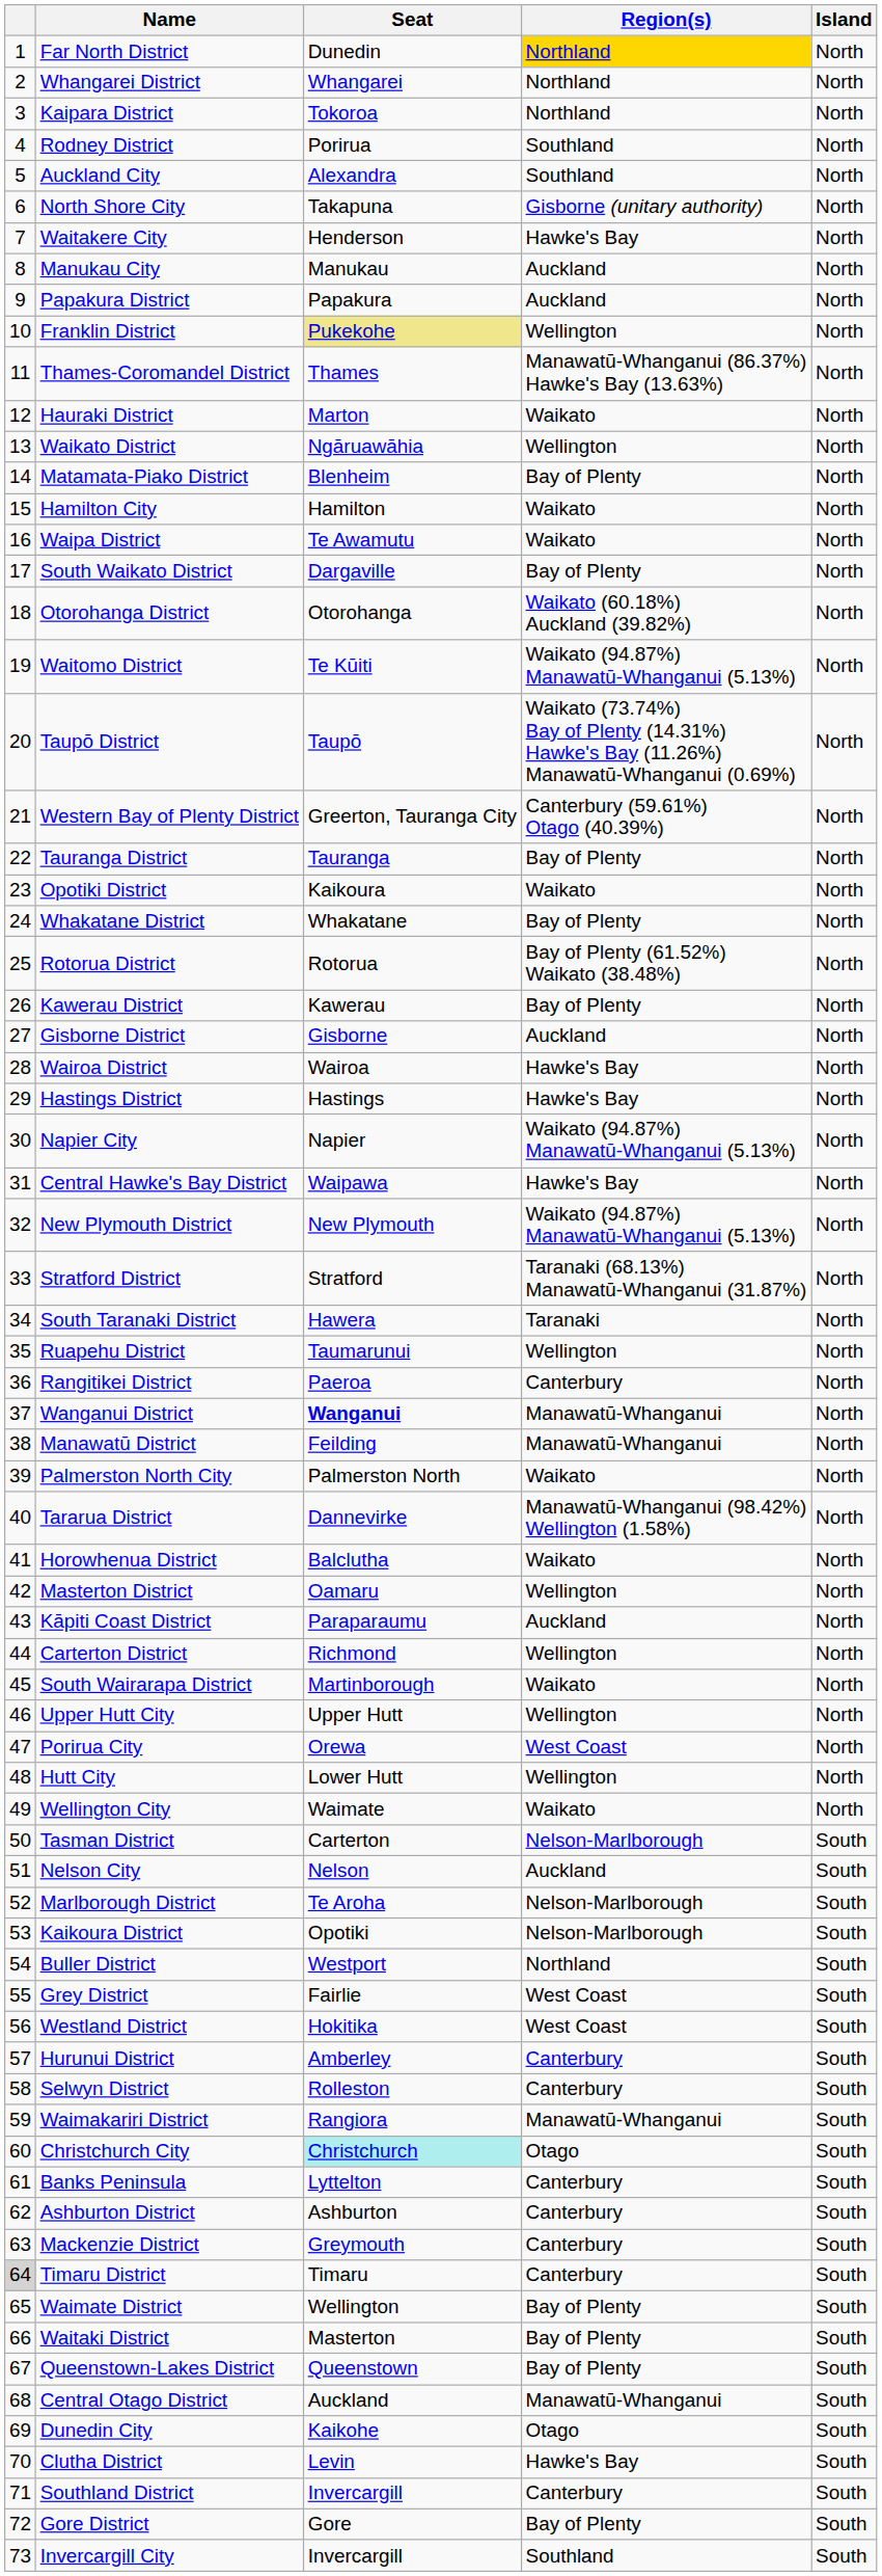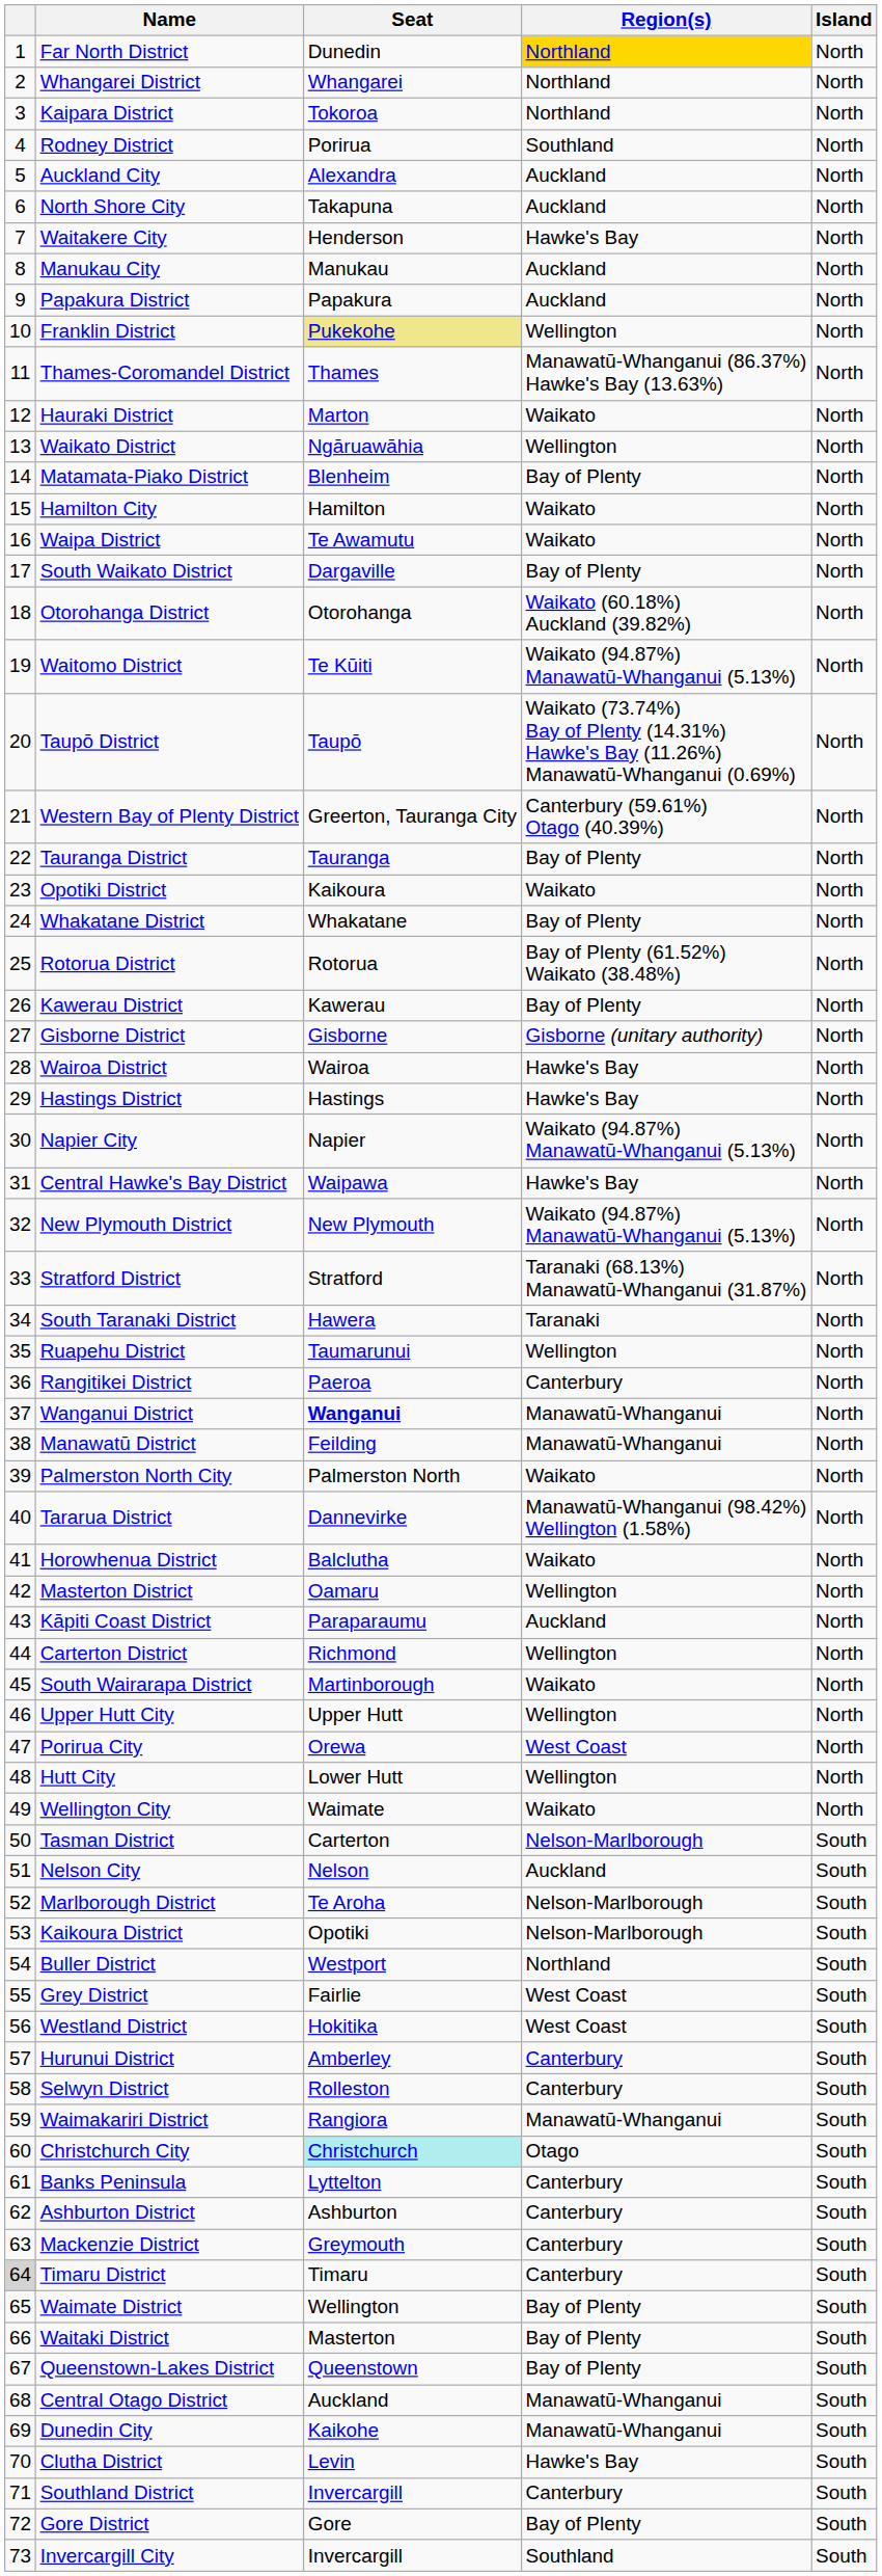Auckland City | Region(s): Southland -> Auckland
North Shore City | Region(s): Gisborne (unitary authority) -> Auckland
Gisborne District | Region(s): Auckland -> Gisborne (unitary authority)
Dunedin City | Region(s): Otago -> Manawatū-Whanganui
